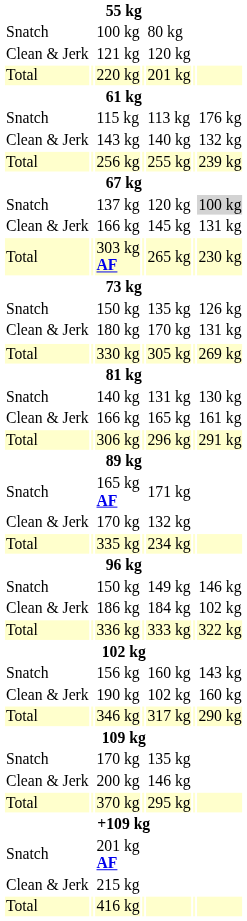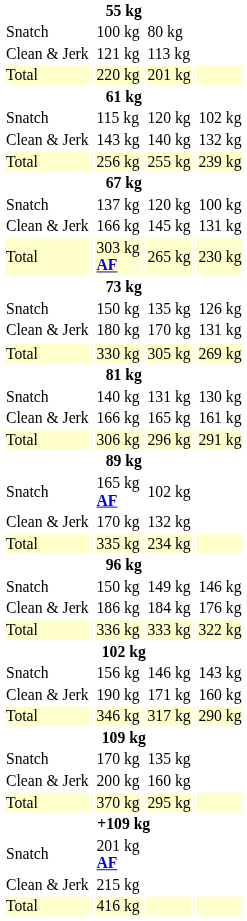121 kg | column 5: 120 kg -> 113 kg
115 kg | column 5: 113 kg -> 120 kg
115 kg | column 7: 176 kg -> 102 kg
137 kg | column 7: lightgrey background -> no background
165 kg AF | column 5: 171 kg -> 102 kg
186 kg | column 7: 102 kg -> 176 kg
156 kg | column 5: 160 kg -> 146 kg
190 kg | column 5: 102 kg -> 171 kg
200 kg | column 5: 146 kg -> 160 kg
